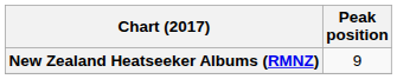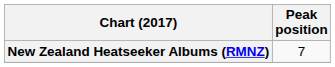New Zealand Heatseeker Albums (RMNZ) | Peak position: 9 -> 7
